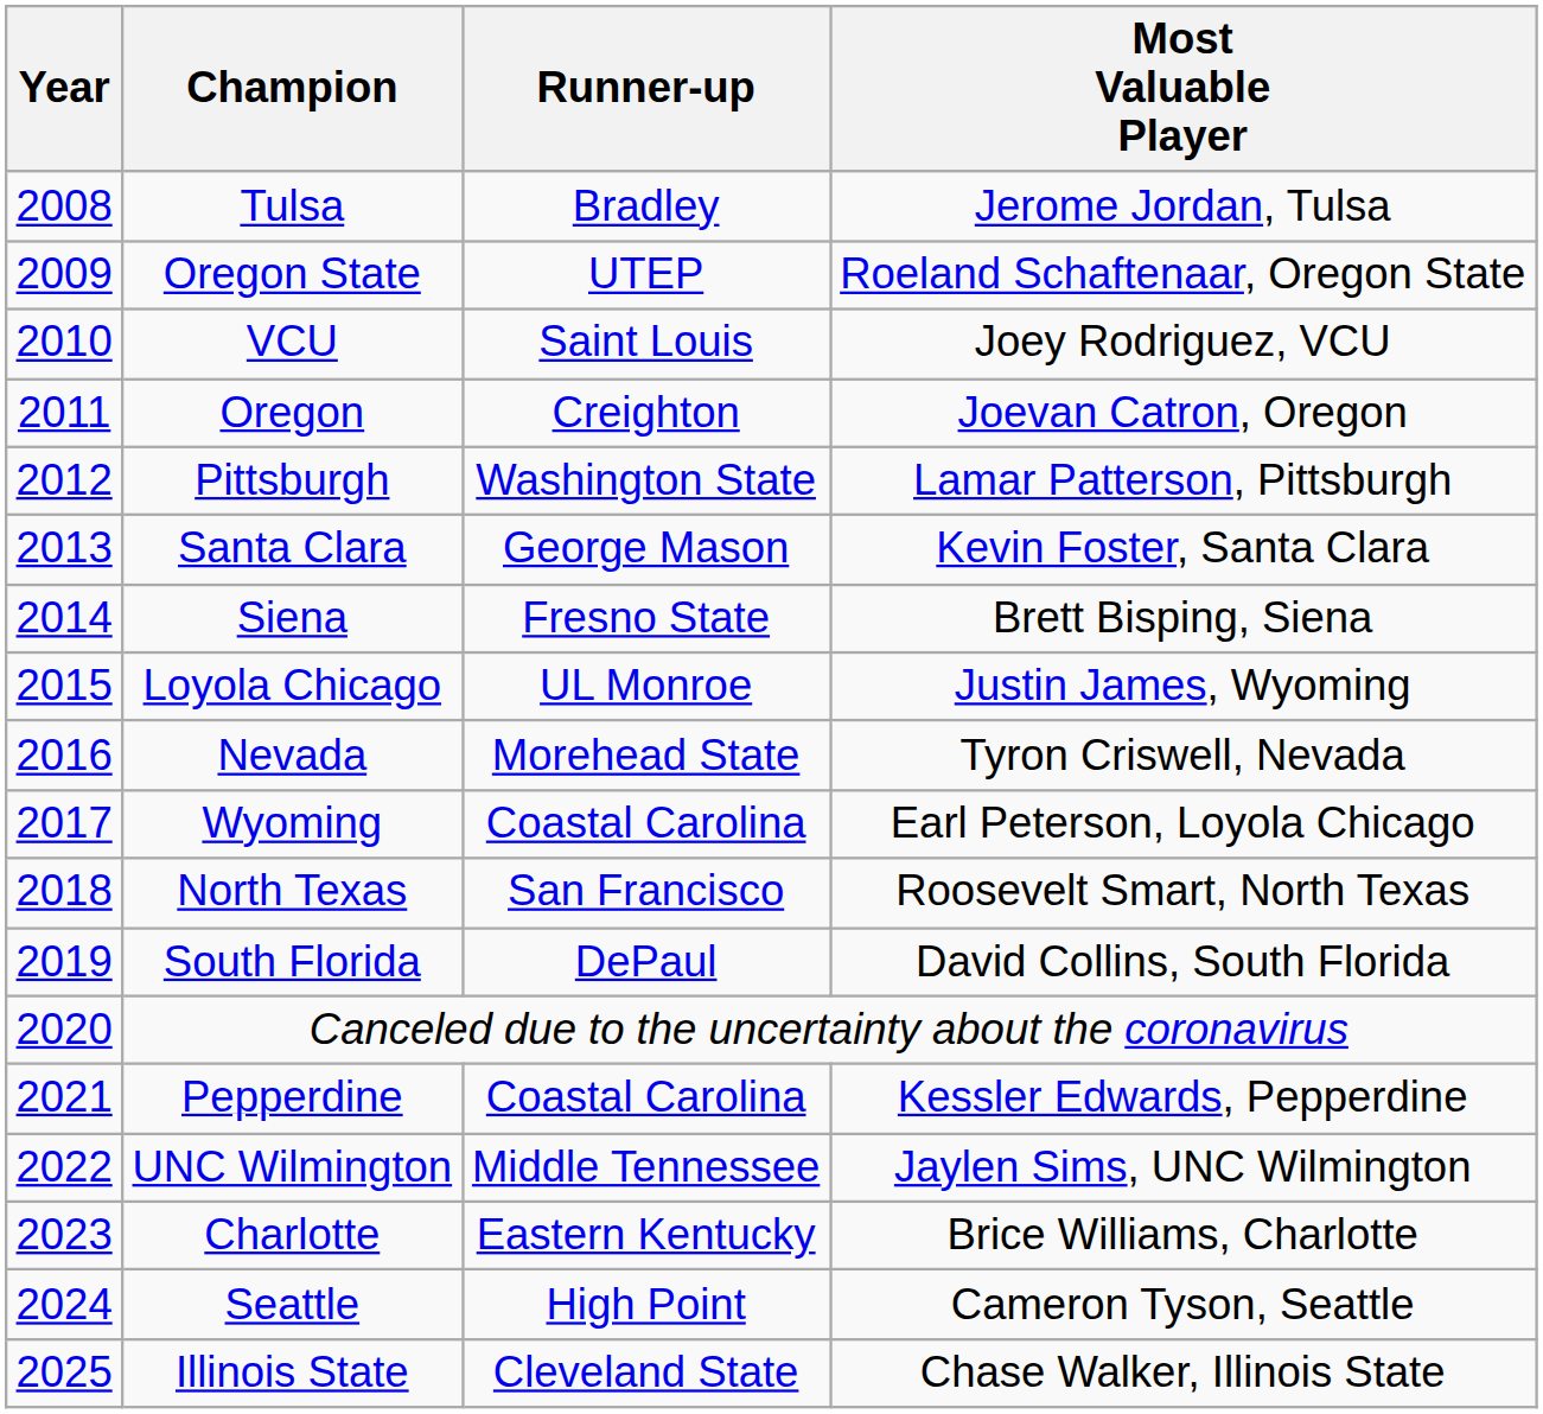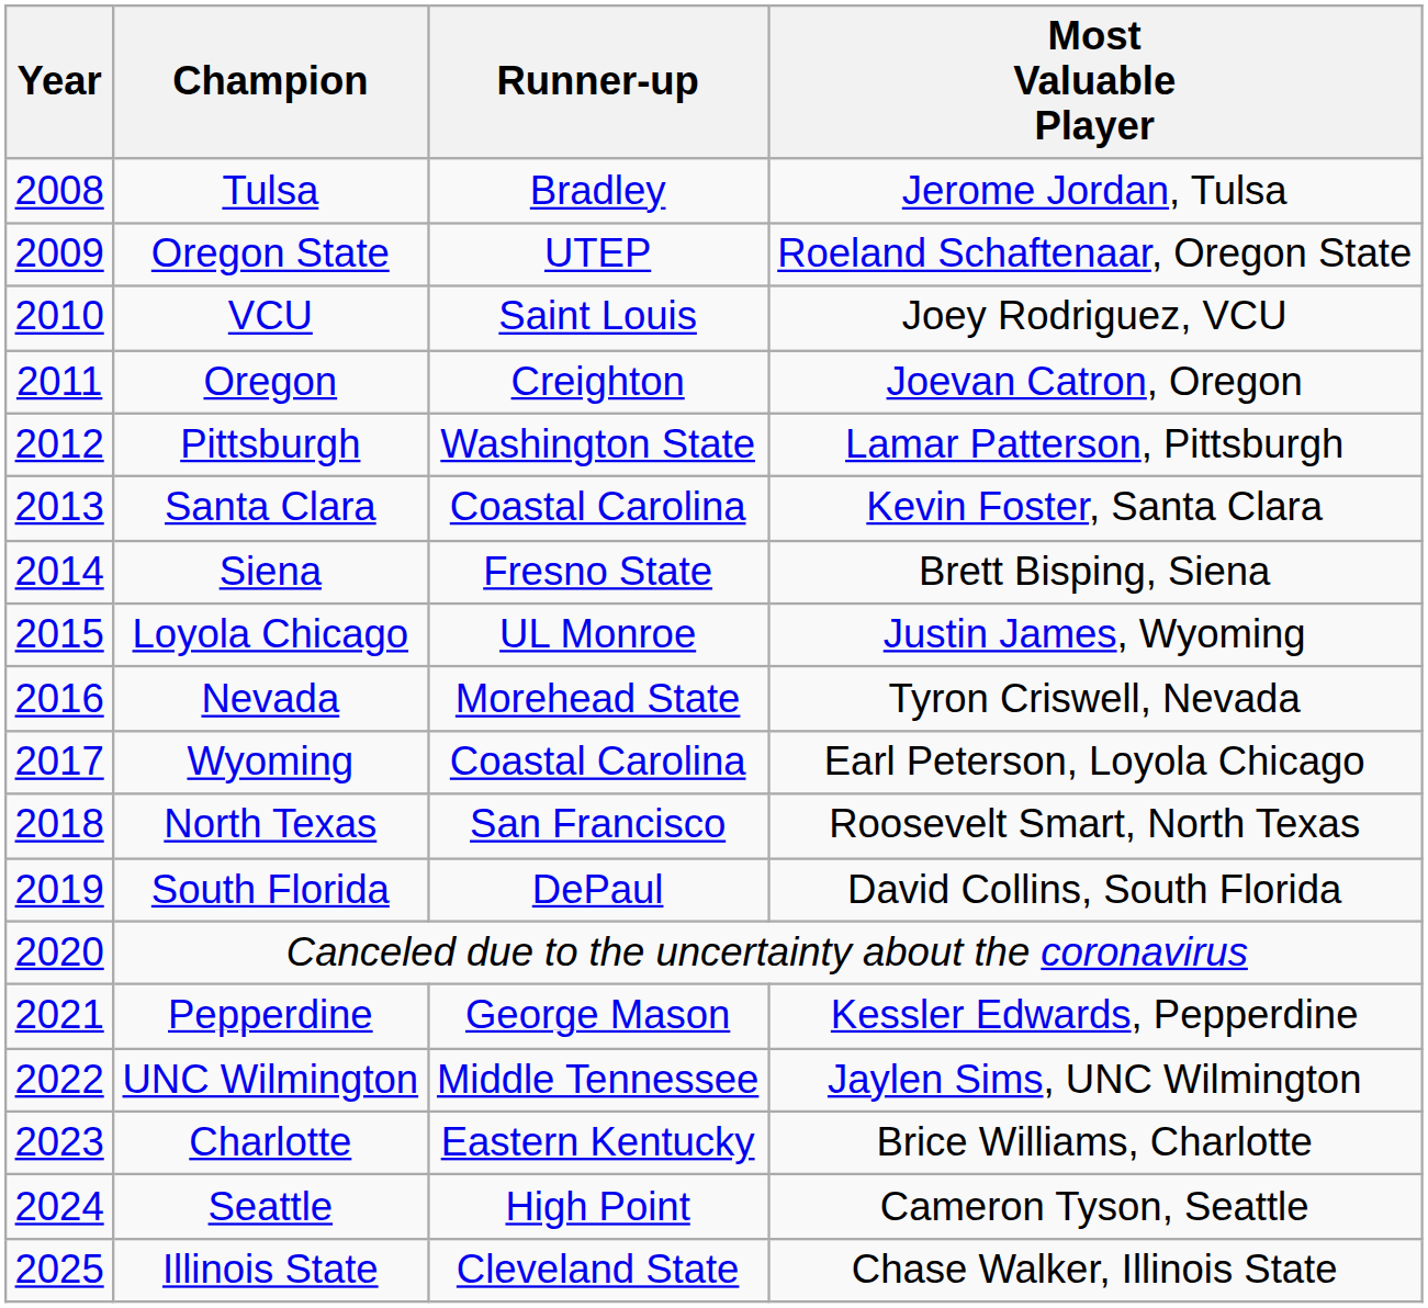Santa Clara | Runner-up: George Mason -> Coastal Carolina
Pepperdine | Runner-up: Coastal Carolina -> George Mason
